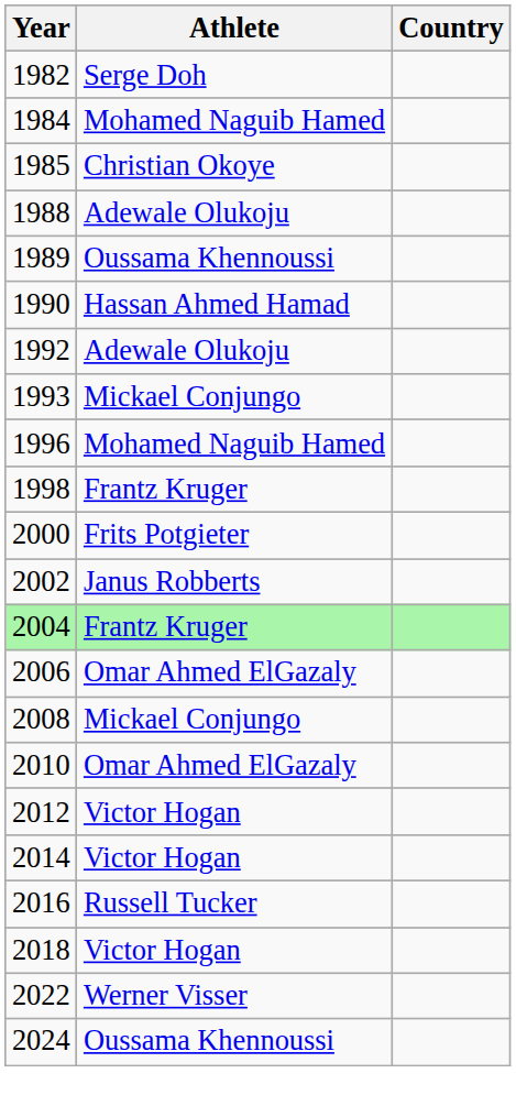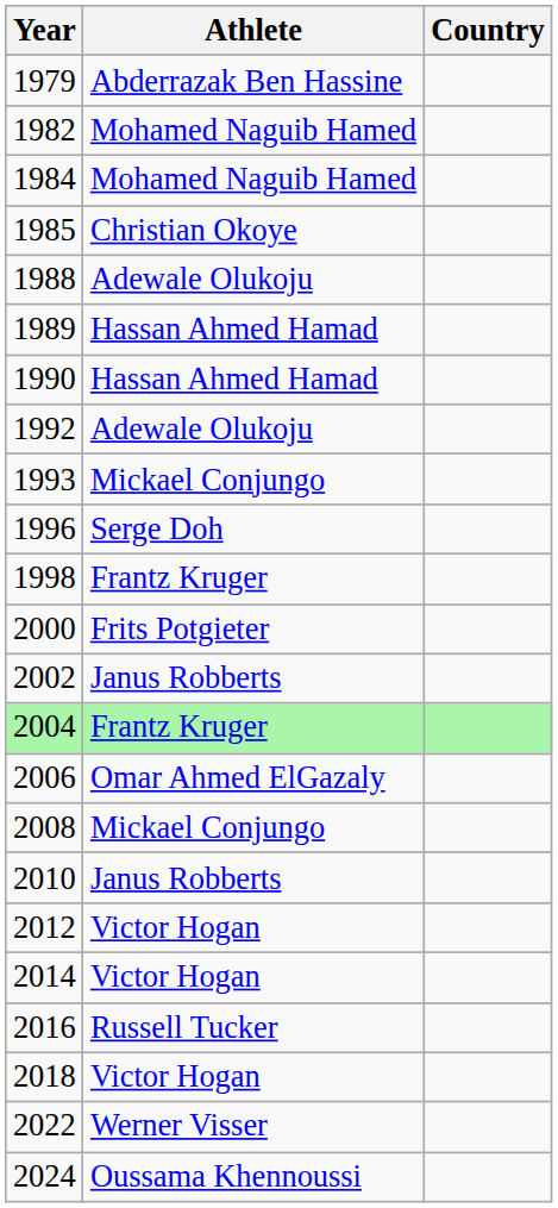+ row: 1979 | Abderrazak Ben Hassine
1982 | Athlete: Serge Doh -> Mohamed Naguib Hamed
1989 | Athlete: Oussama Khennoussi -> Hassan Ahmed Hamad
1996 | Athlete: Mohamed Naguib Hamed -> Serge Doh
2010 | Athlete: Omar Ahmed ElGazaly -> Janus Robberts
